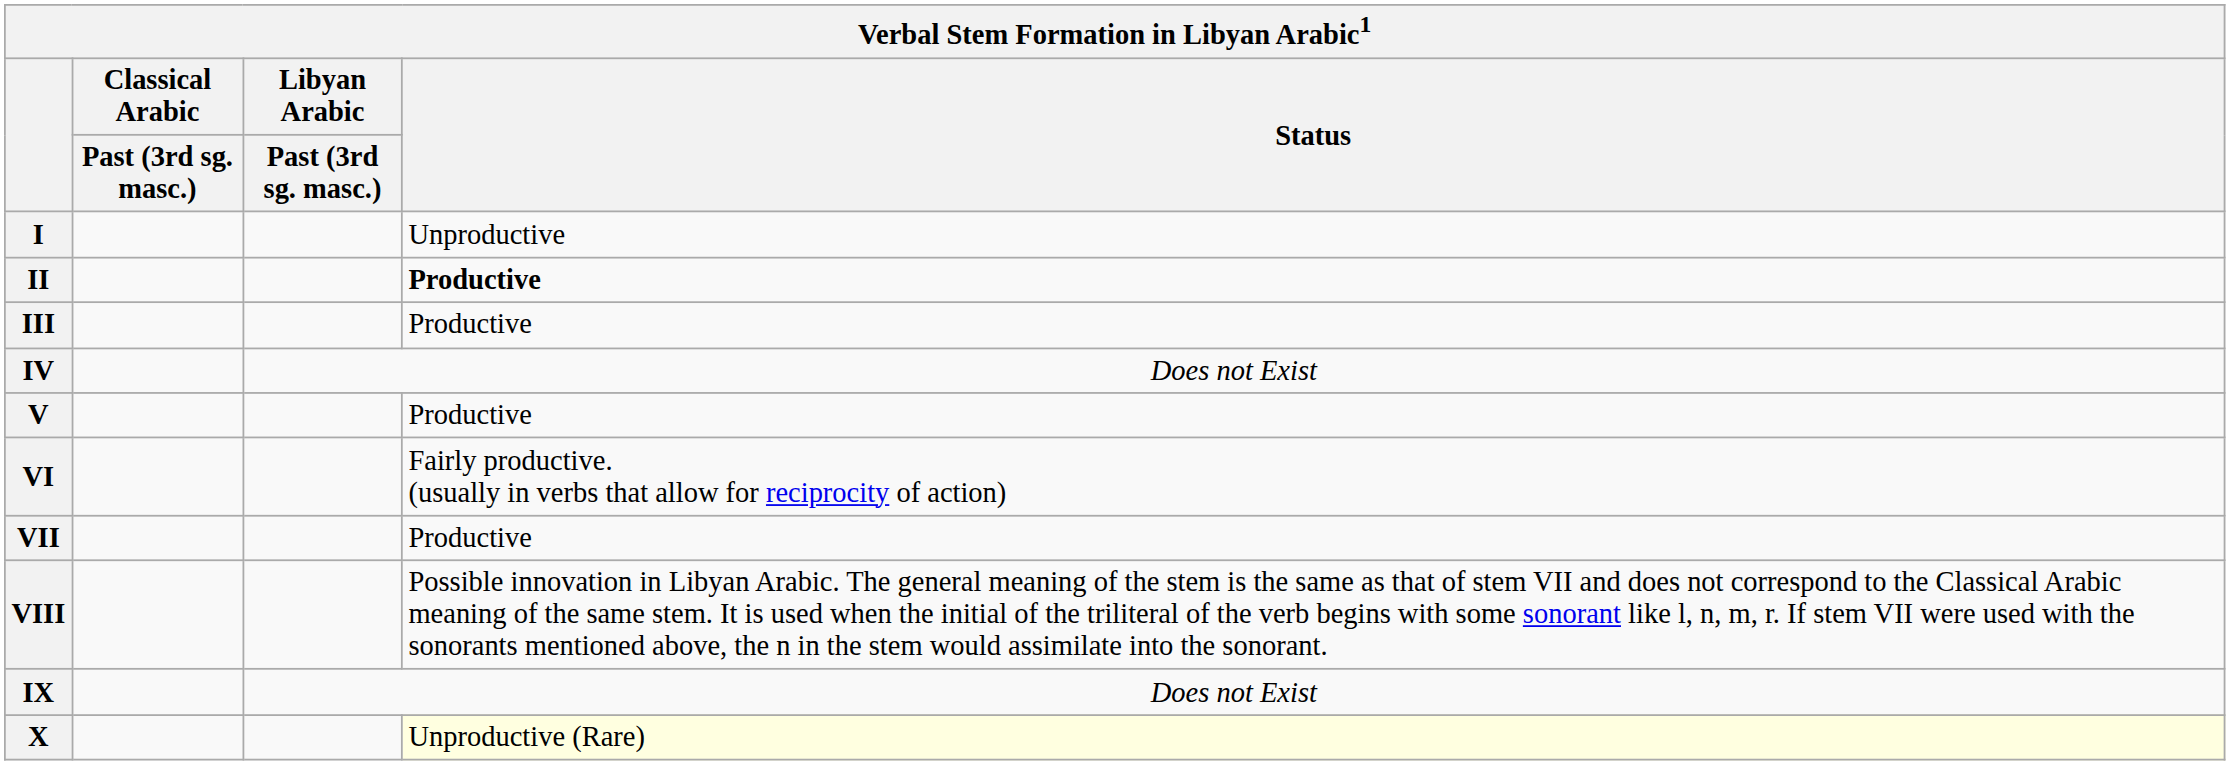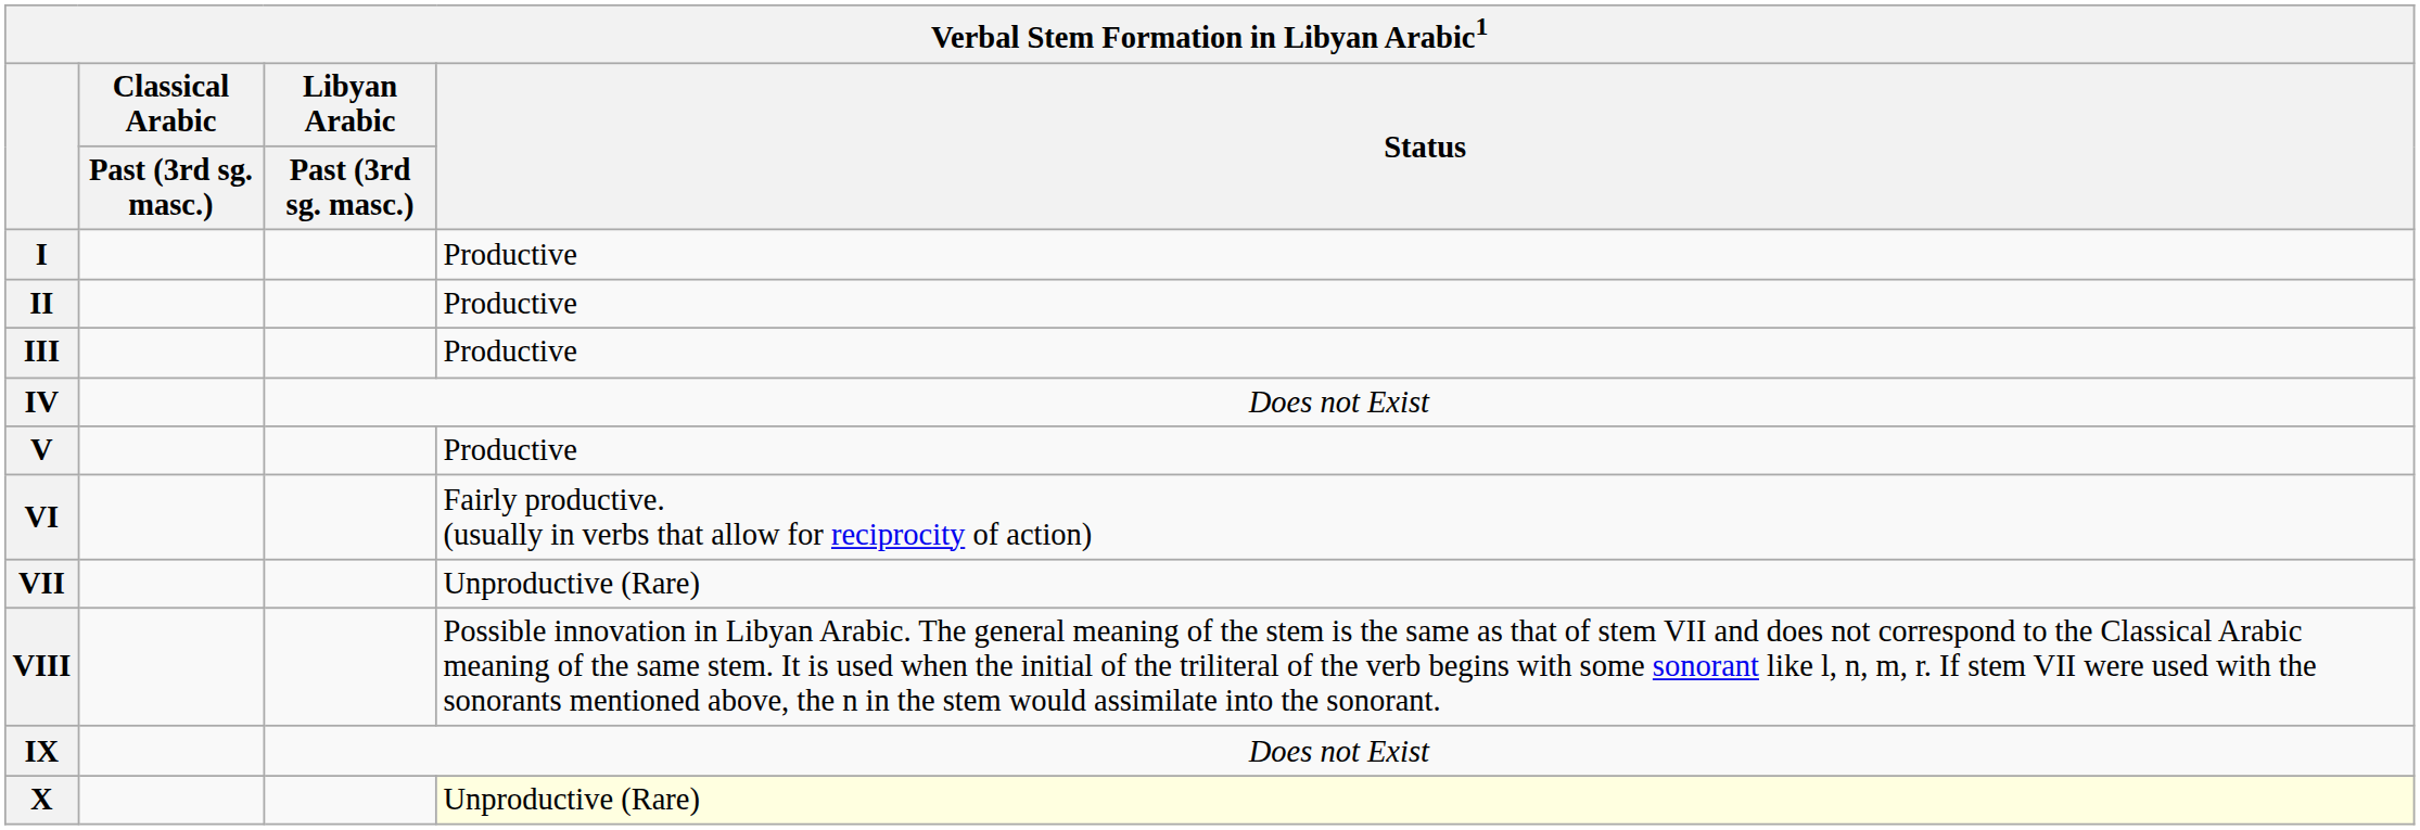I | Status: Unproductive -> Productive
II | Status: bold -> normal
VII | Status: Productive -> Unproductive (Rare)
